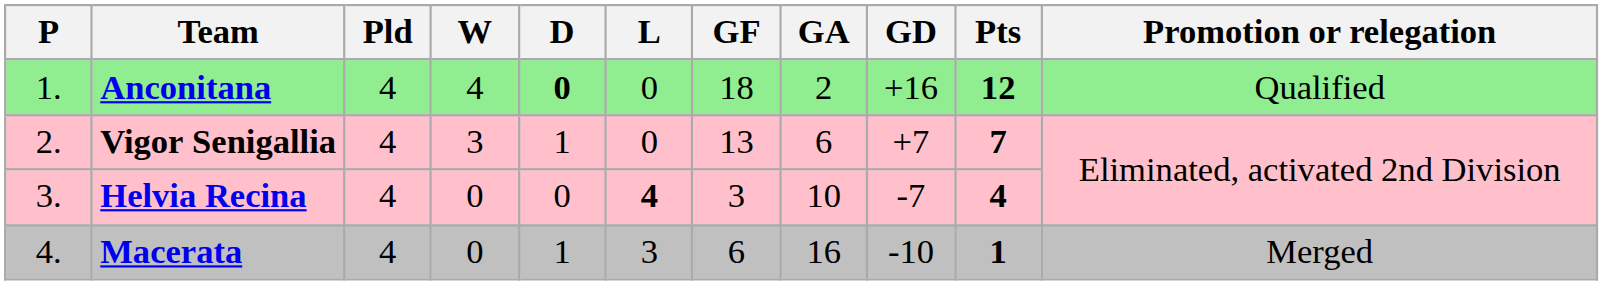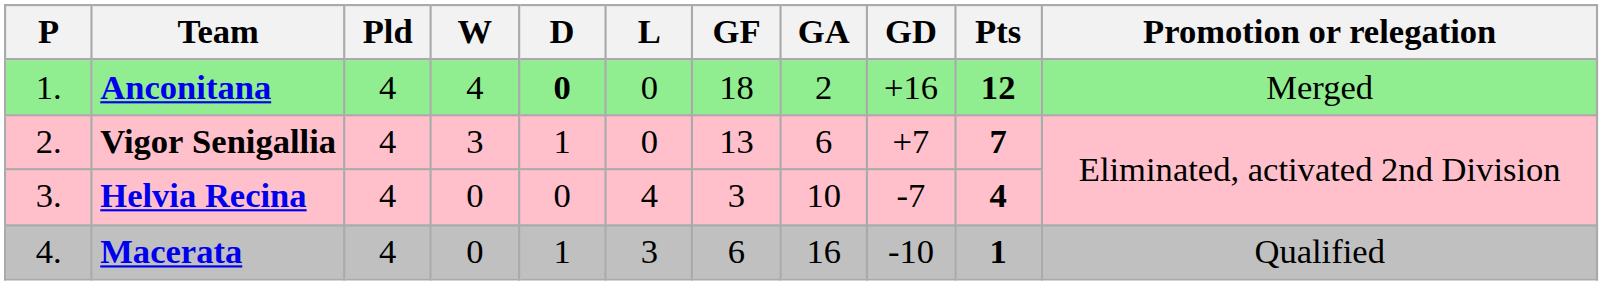Anconitana | Promotion or relegation: Qualified -> Merged
Helvia Recina | L: bold -> normal
Macerata | Promotion or relegation: Merged -> Qualified
